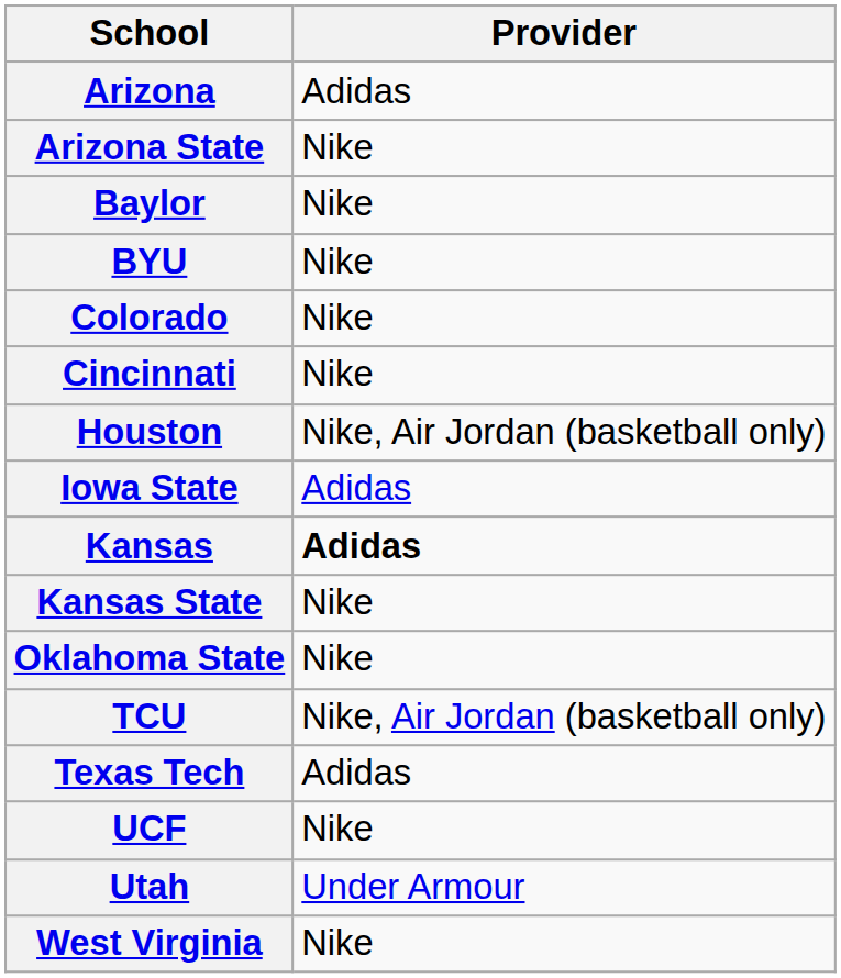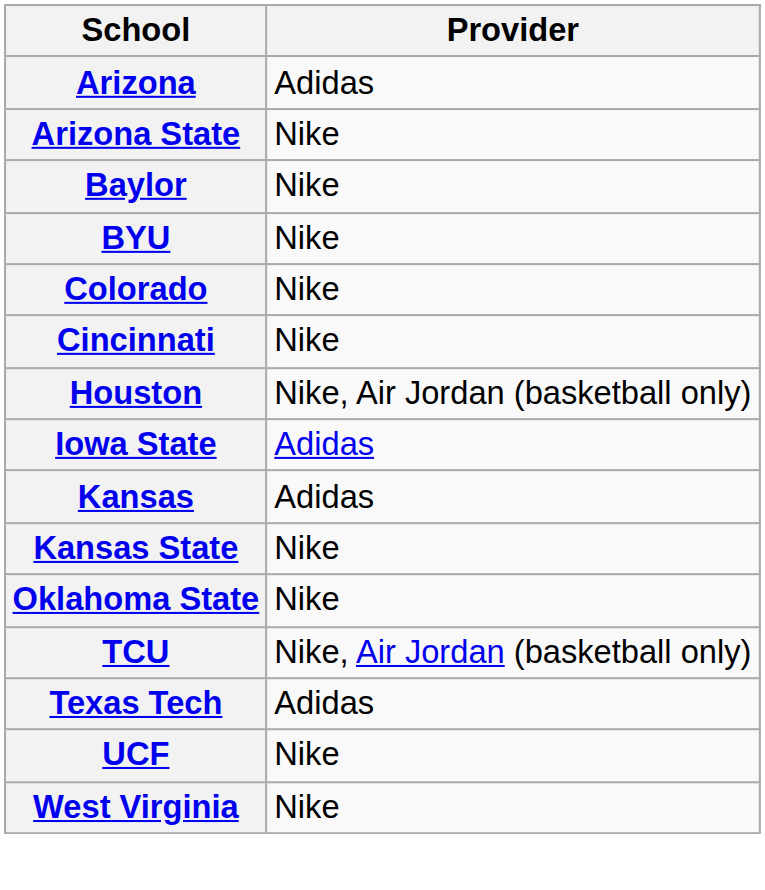Kansas | Provider: bold -> normal
- row: Utah | Under Armour
